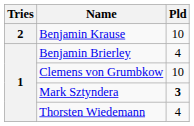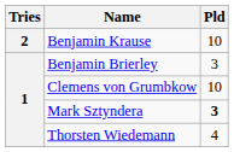Benjamin Brierley | Pld: 4 -> 3
